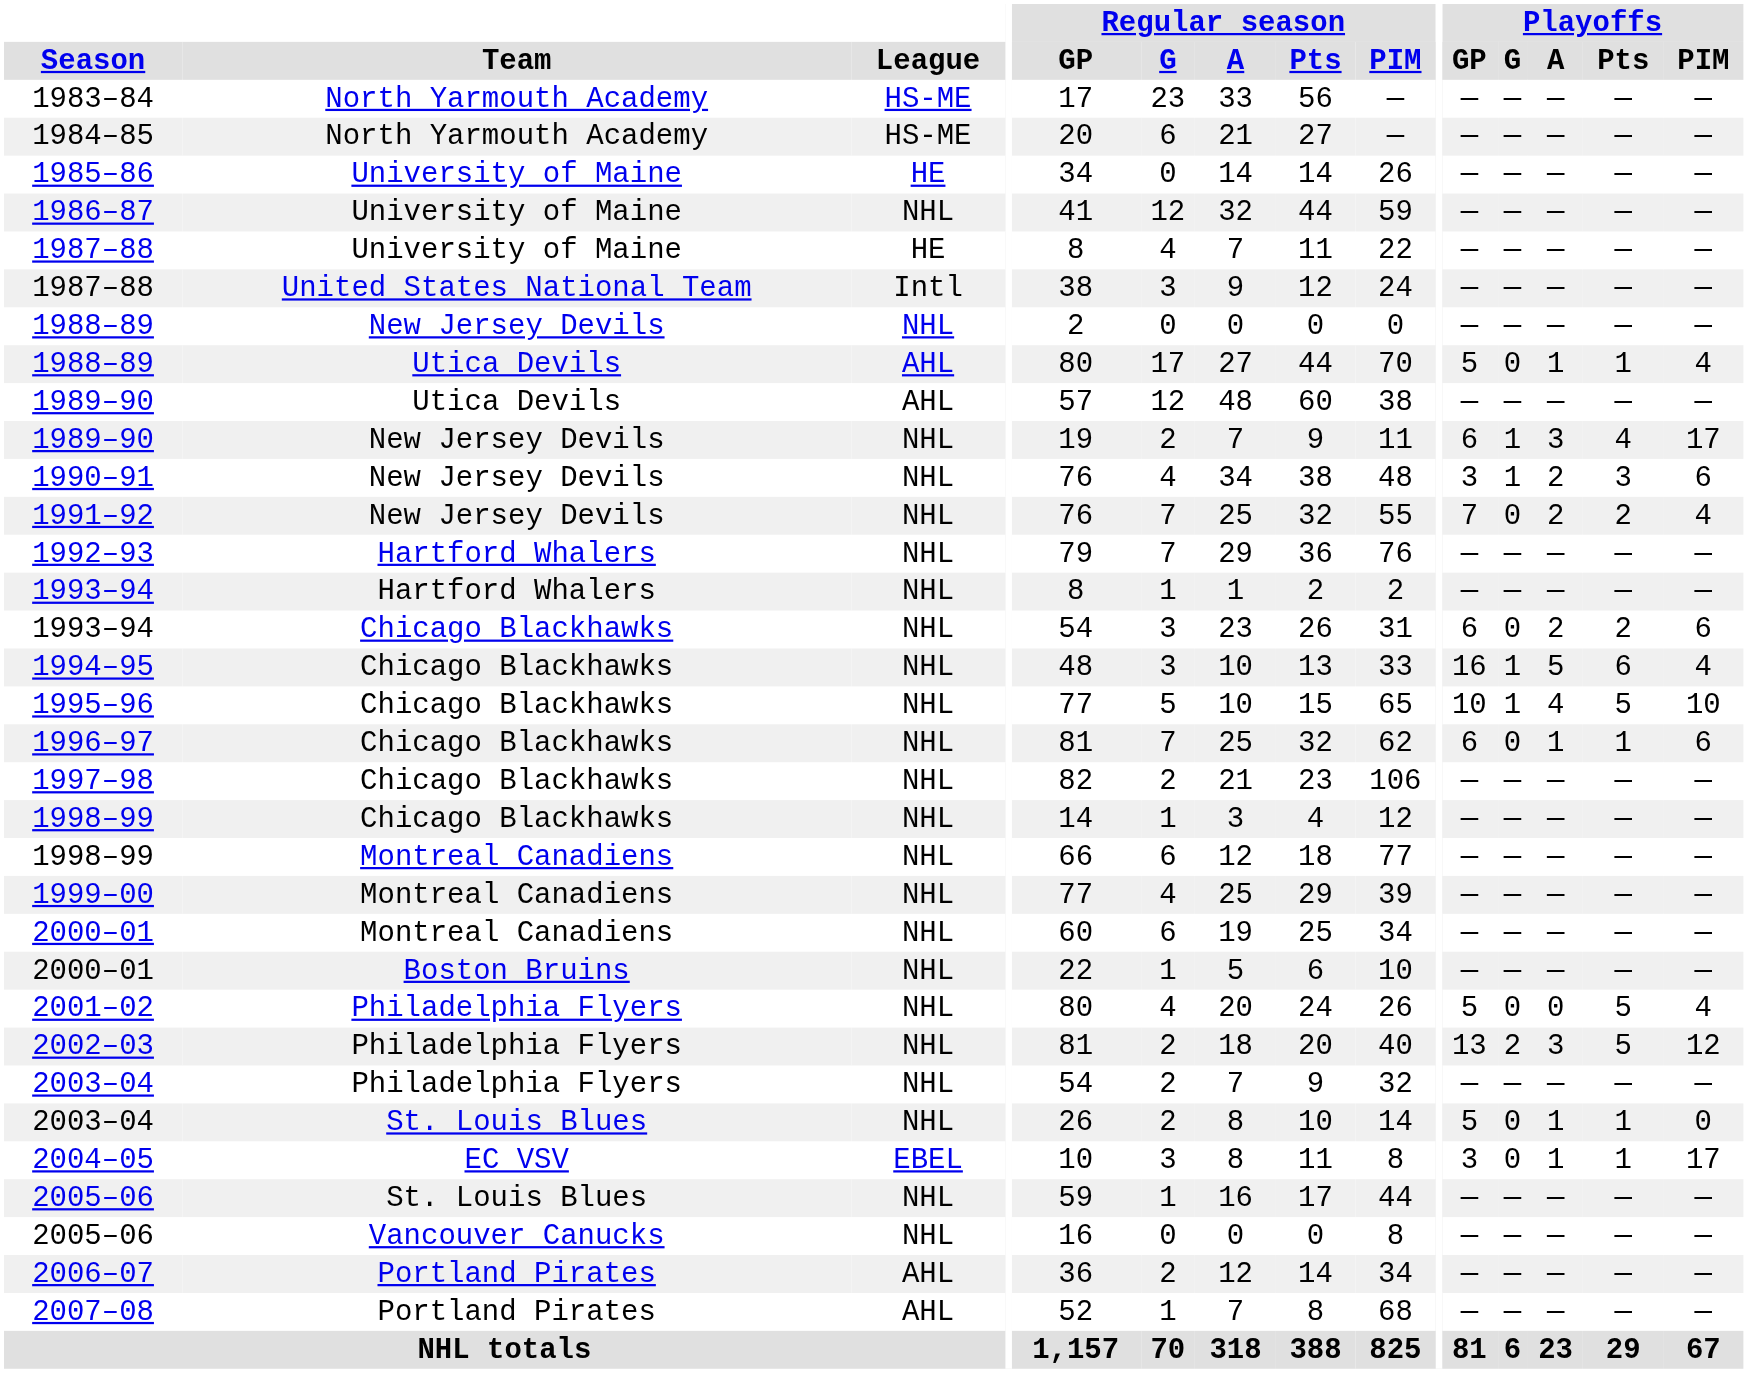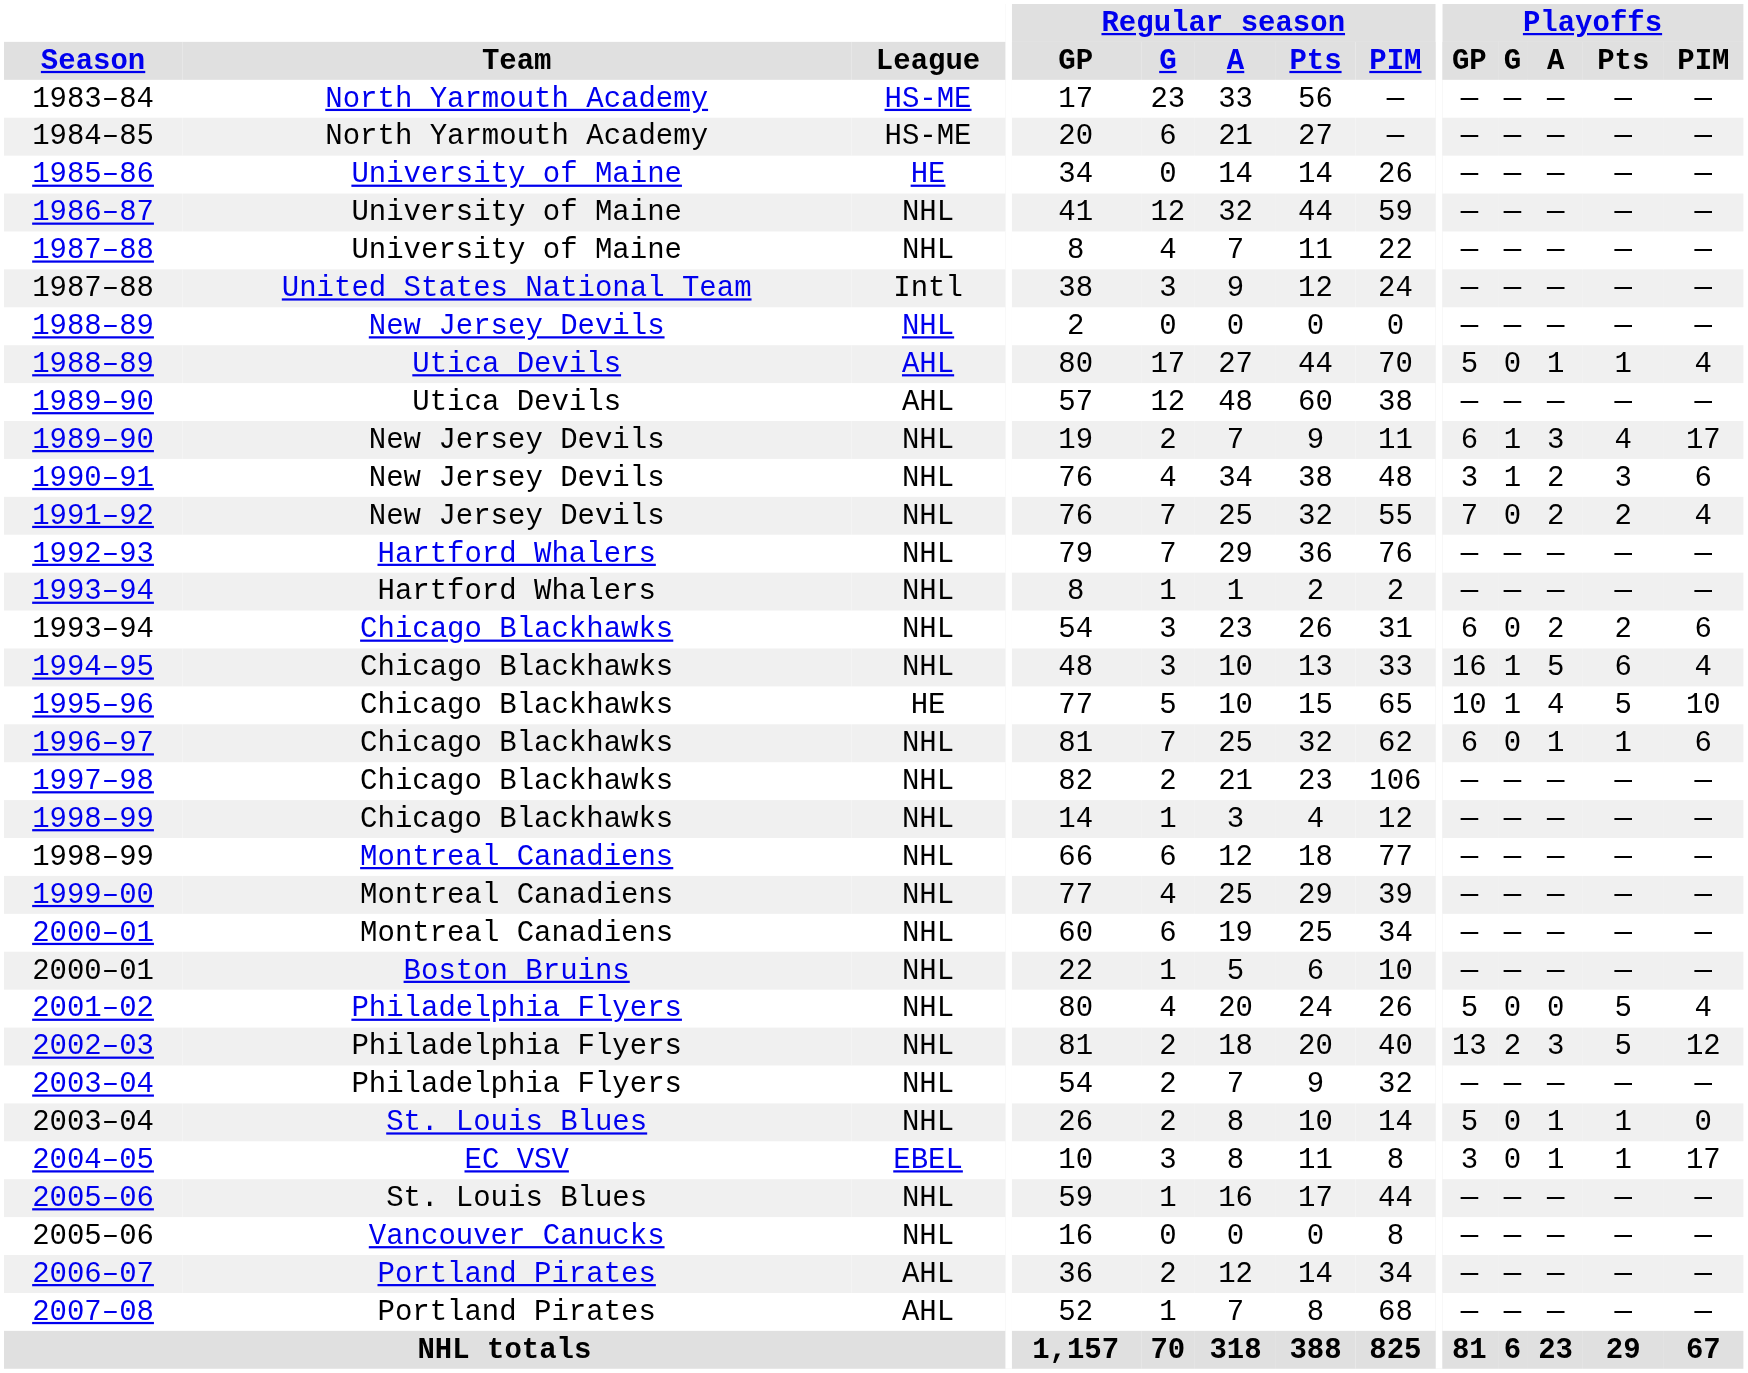1987–88 / University of Maine | League: HE -> NHL
1995–96 | League: NHL -> HE
